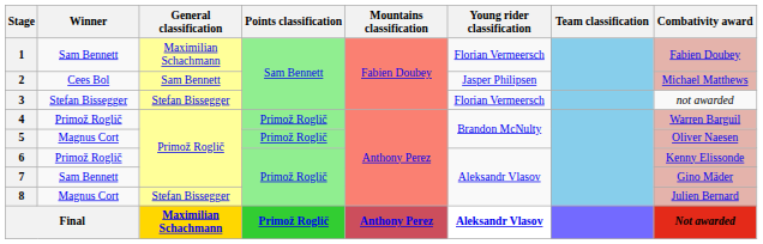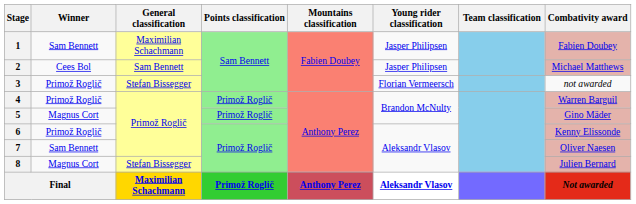1 | Young rider classification: Florian Vermeersch -> Jasper Philipsen
3 | Winner: Stefan Bissegger -> Primož Roglič
5 | Combativity award: Oliver Naesen -> Gino Mäder
7 | Combativity award: Gino Mäder -> Oliver Naesen
